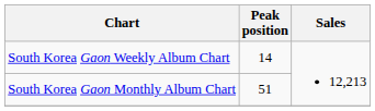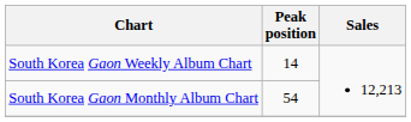South Korea Gaon Monthly Album Chart | Peak position: 51 -> 54
